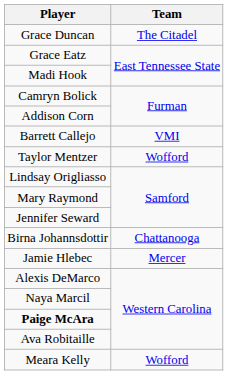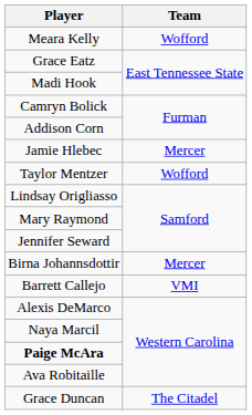rows swapped: Grace Duncan <-> Meara Kelly
rows swapped: Jamie Hlebec <-> Barrett Callejo
Birna Johannsdottir | Team: Chattanooga -> Mercer
